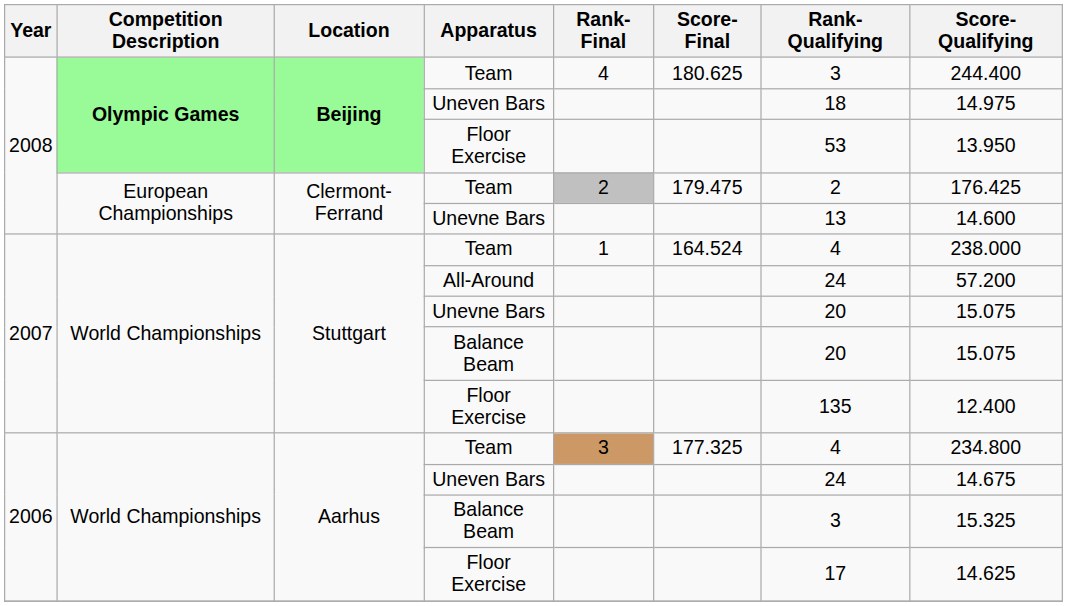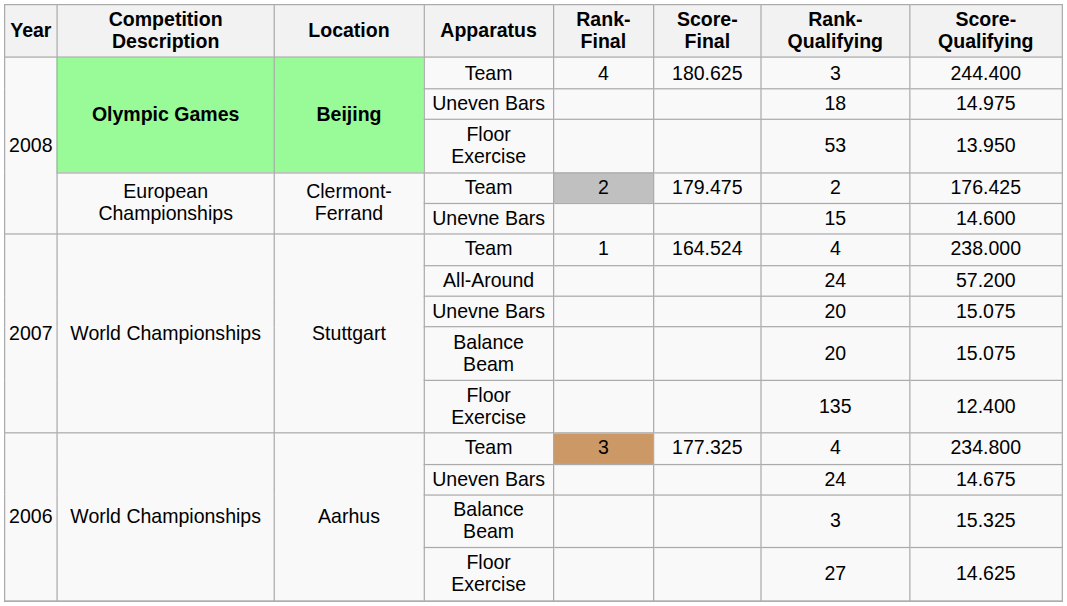Clermont-Ferrand / Unevne Bars | Rank-Qualifying: 13 -> 15
Aarhus / Floor Exercise | Rank-Qualifying: 17 -> 27
